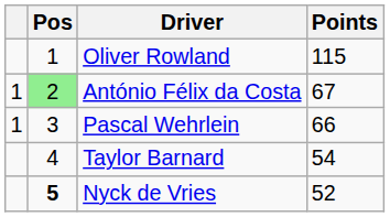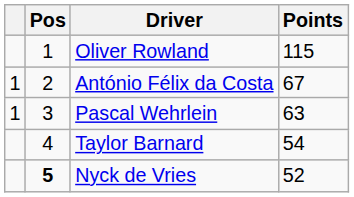António Félix da Costa | Pos: lightgreen background -> no background
Pascal Wehrlein | Points: 66 -> 63
